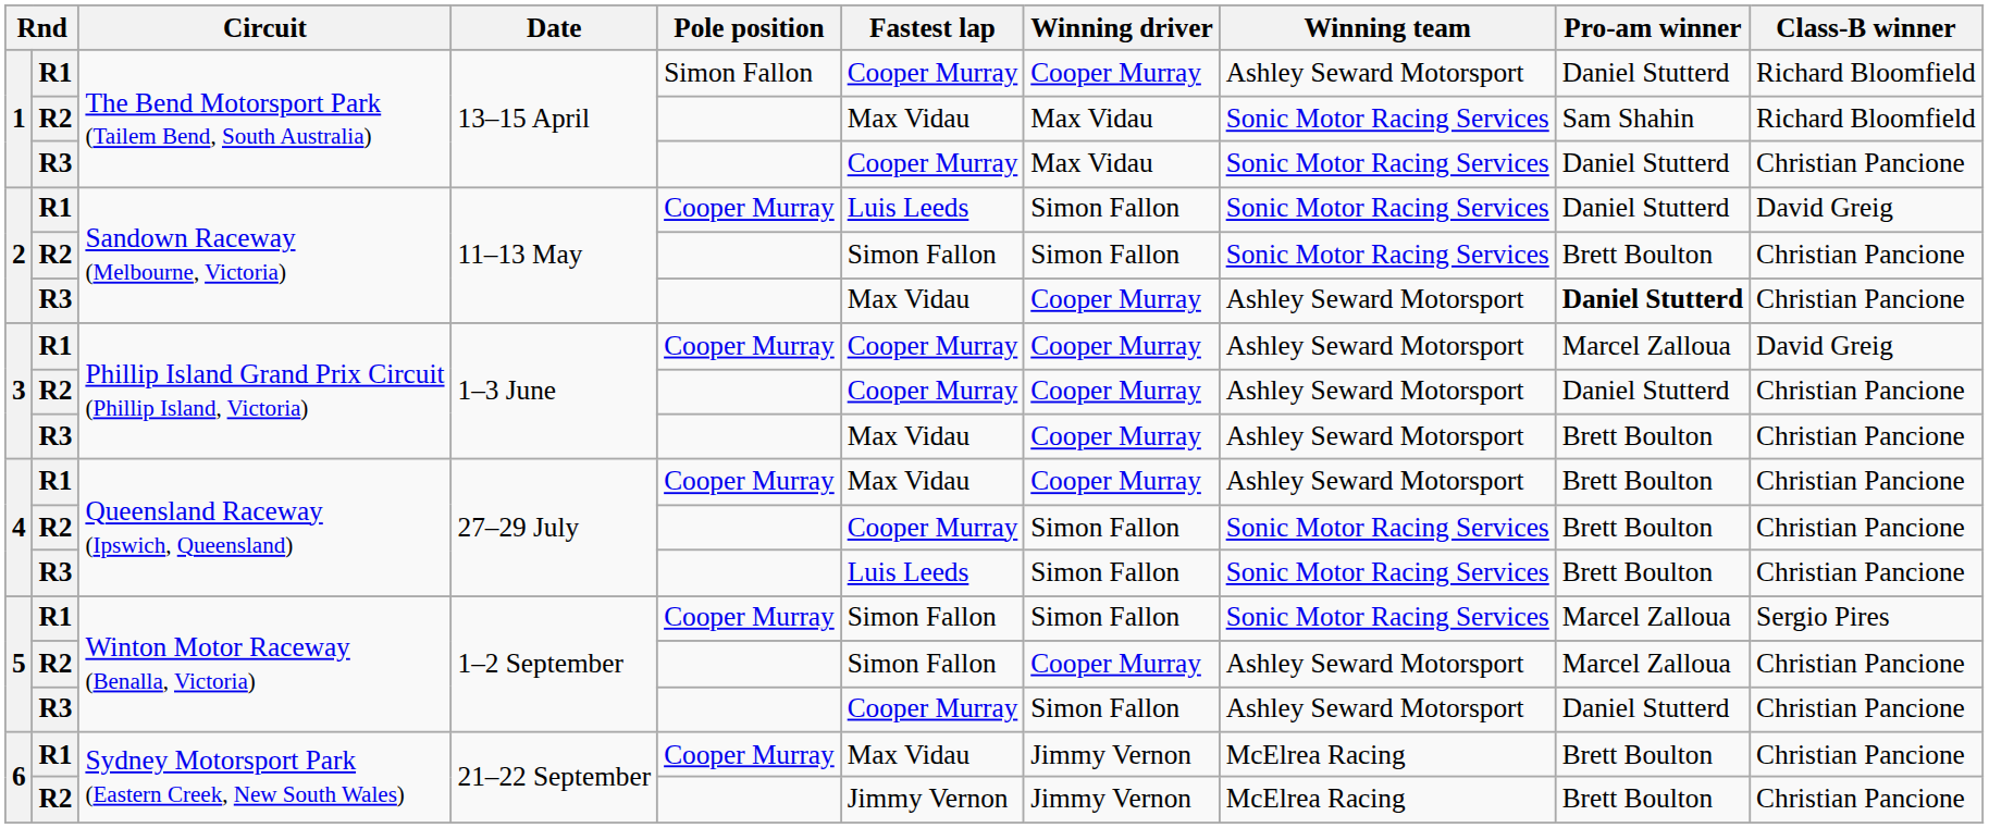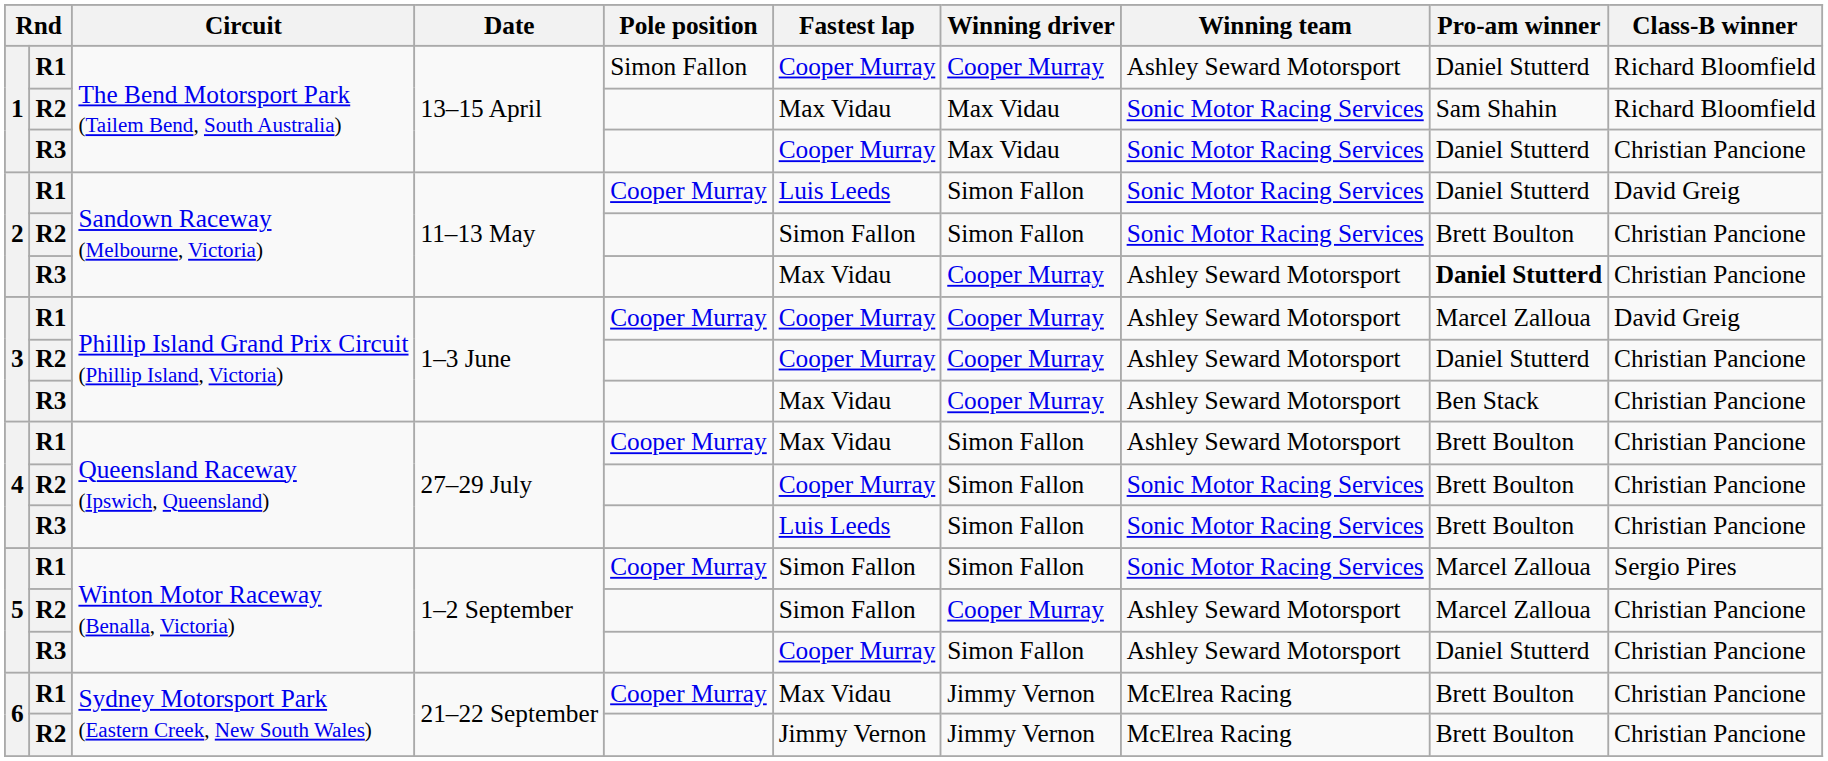3 / R3 | Pro-am winner: Brett Boulton -> Ben Stack
4 / R1 | Winning driver: Cooper Murray -> Simon Fallon
